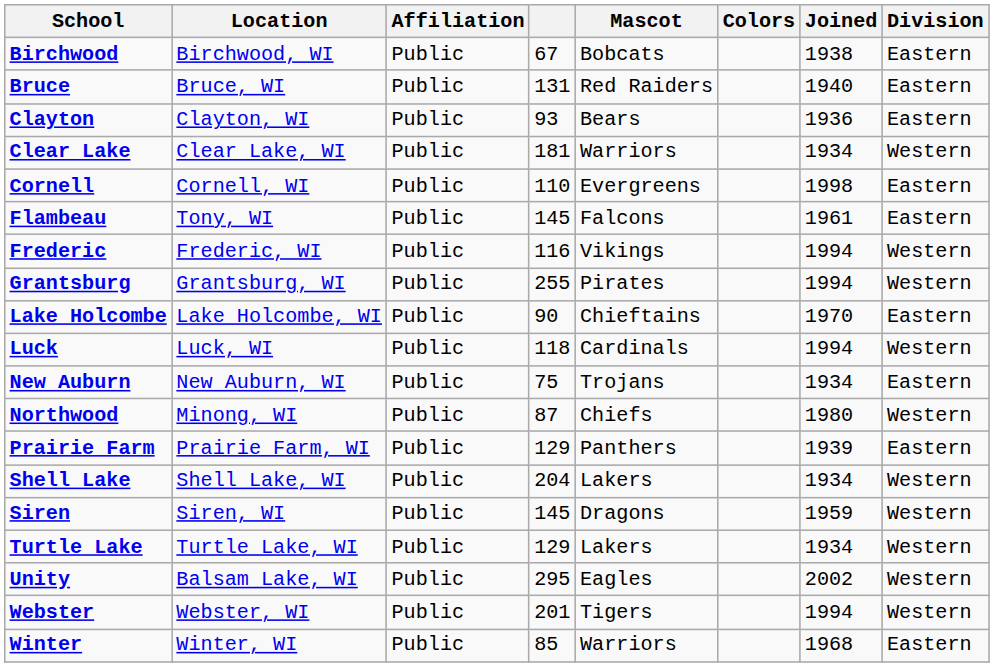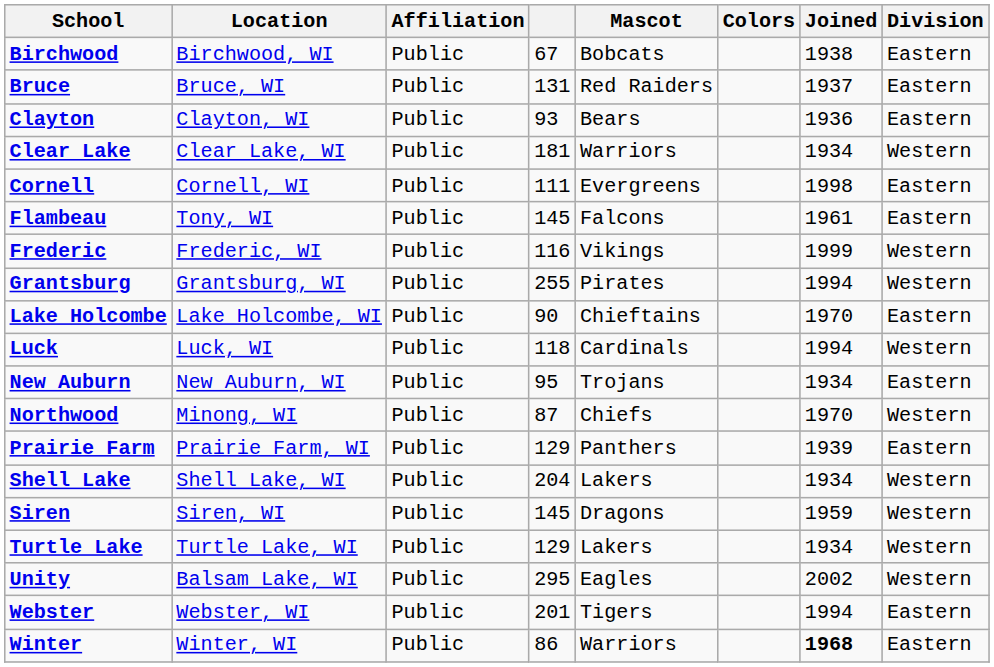Bruce | Joined: 1940 -> 1937
Cornell | column 4: 110 -> 111
Frederic | Joined: 1994 -> 1999
New Auburn | column 4: 75 -> 95
Northwood | Joined: 1980 -> 1970
Webster | Division: Western -> Eastern
Winter | column 4: 85 -> 86
Winter | Joined: normal -> bold
